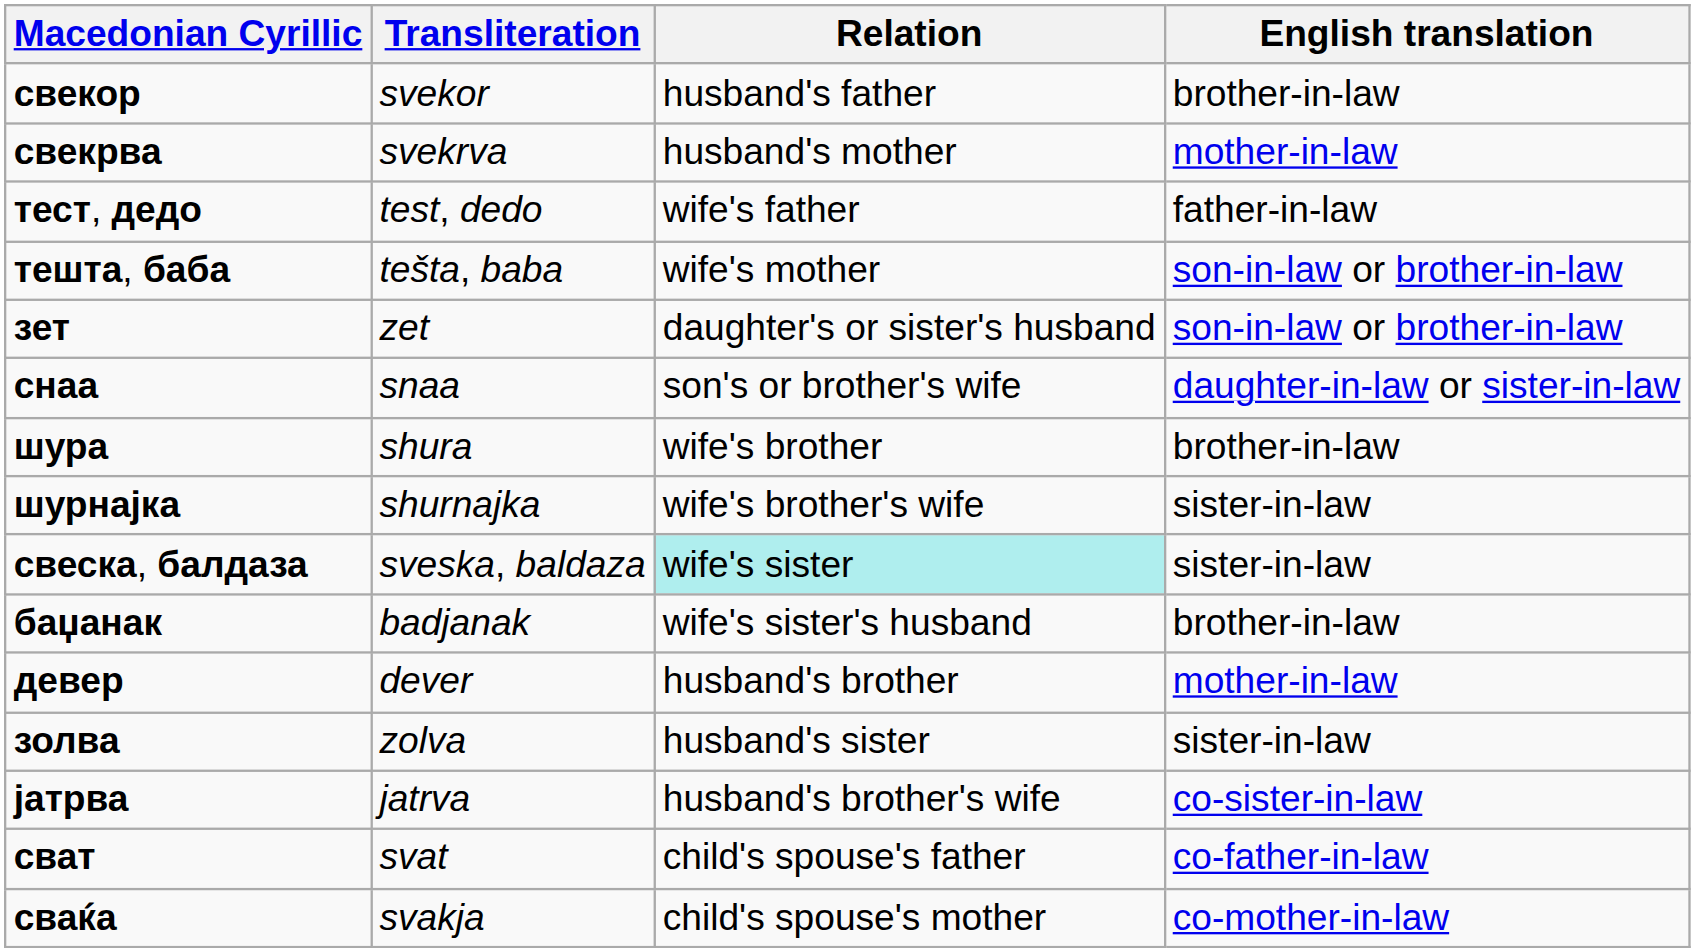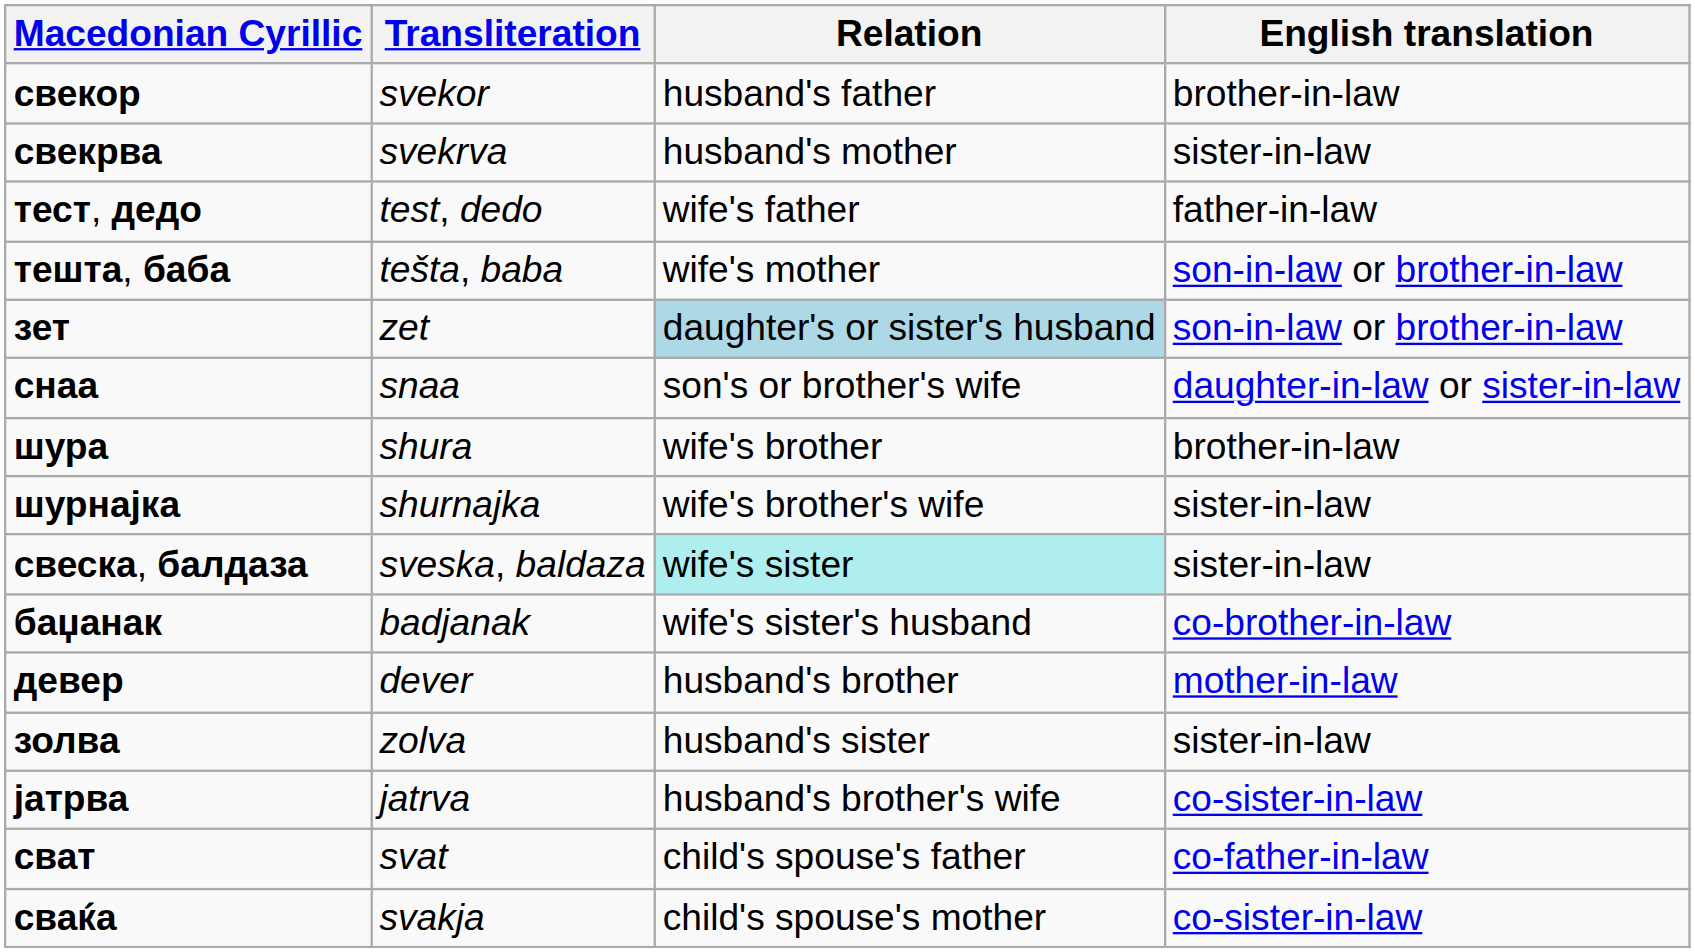свекрва | English translation: mother-in-law -> sister-in-law
зет | Relation: no background -> lightblue background
баџанак | English translation: brother-in-law -> co-brother-in-law
сваќа | English translation: co-mother-in-law -> co-sister-in-law
